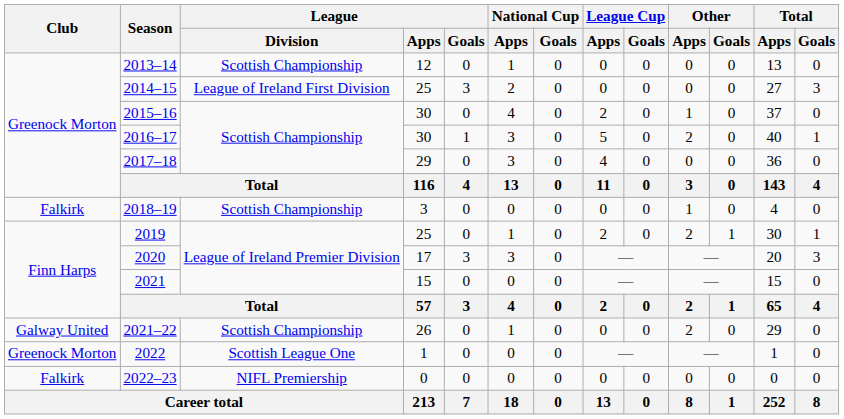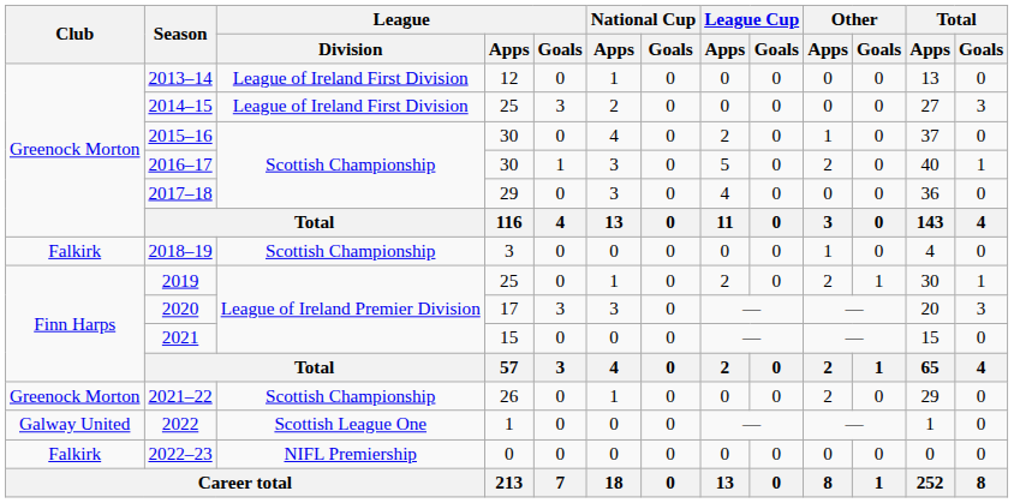2013–14 | League / Division: Scottish Championship -> League of Ireland First Division
2021–22 | Club: Galway United -> Greenock Morton
2022 | Club: Greenock Morton -> Galway United
